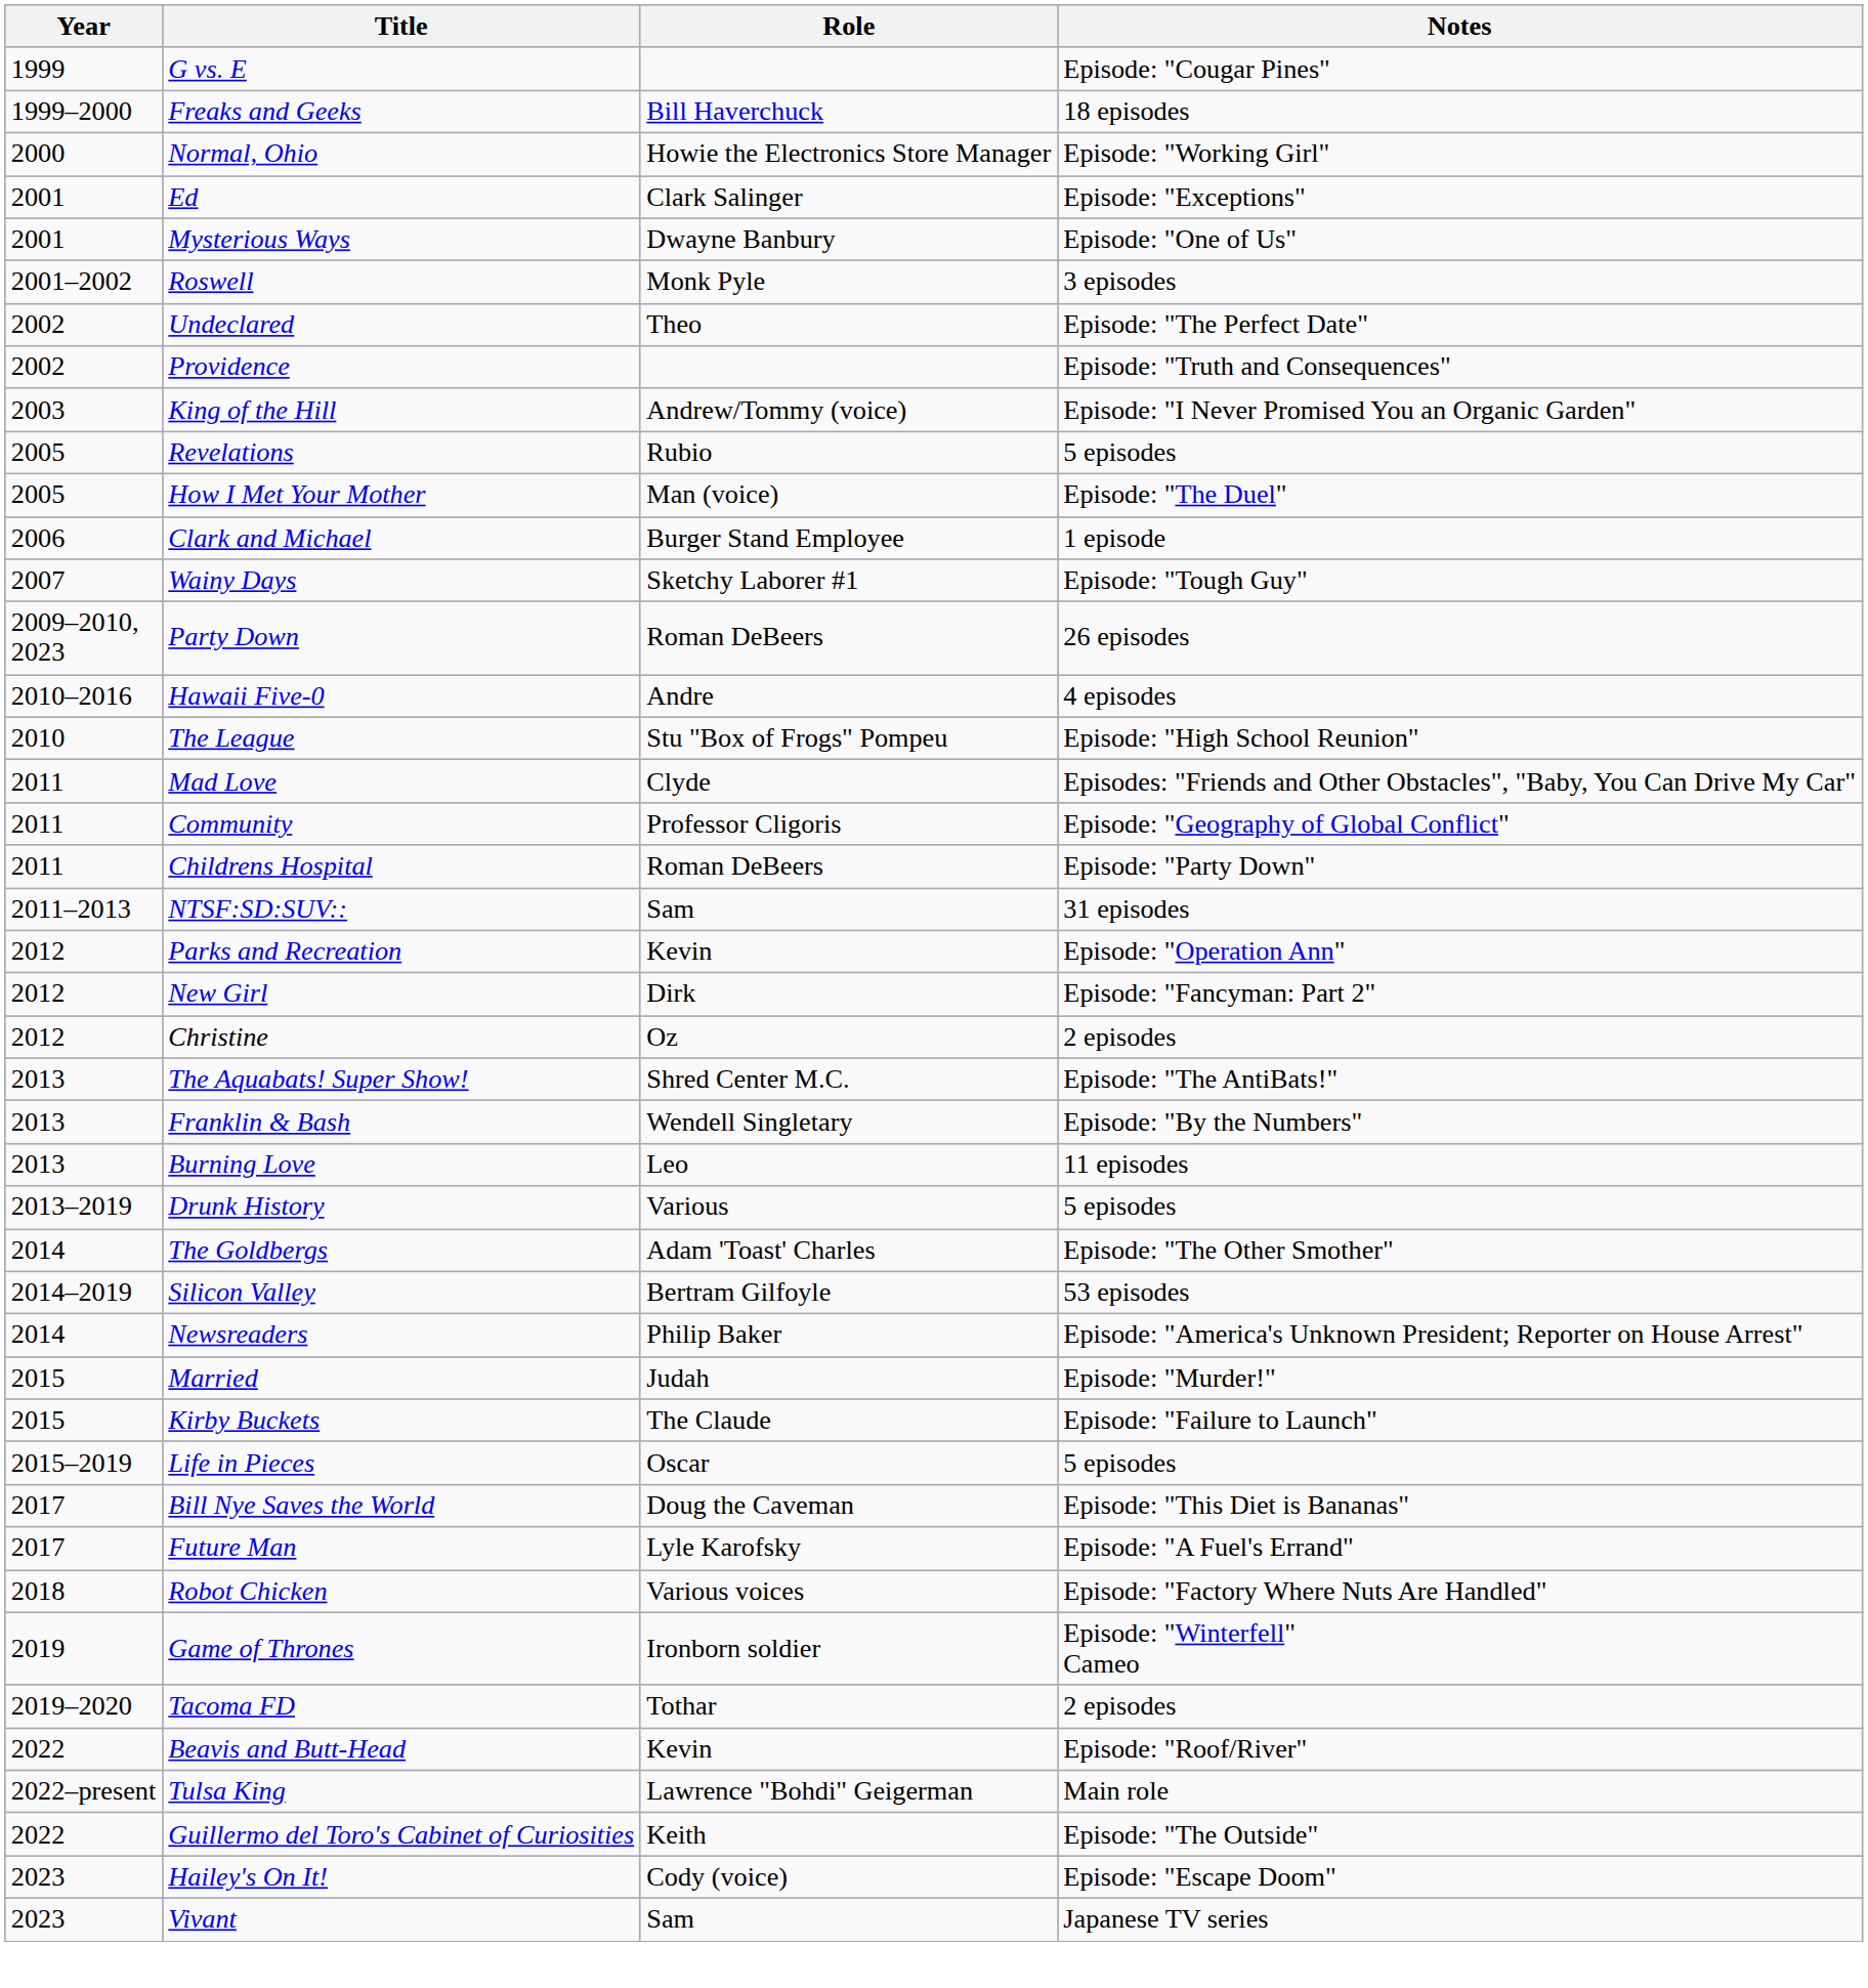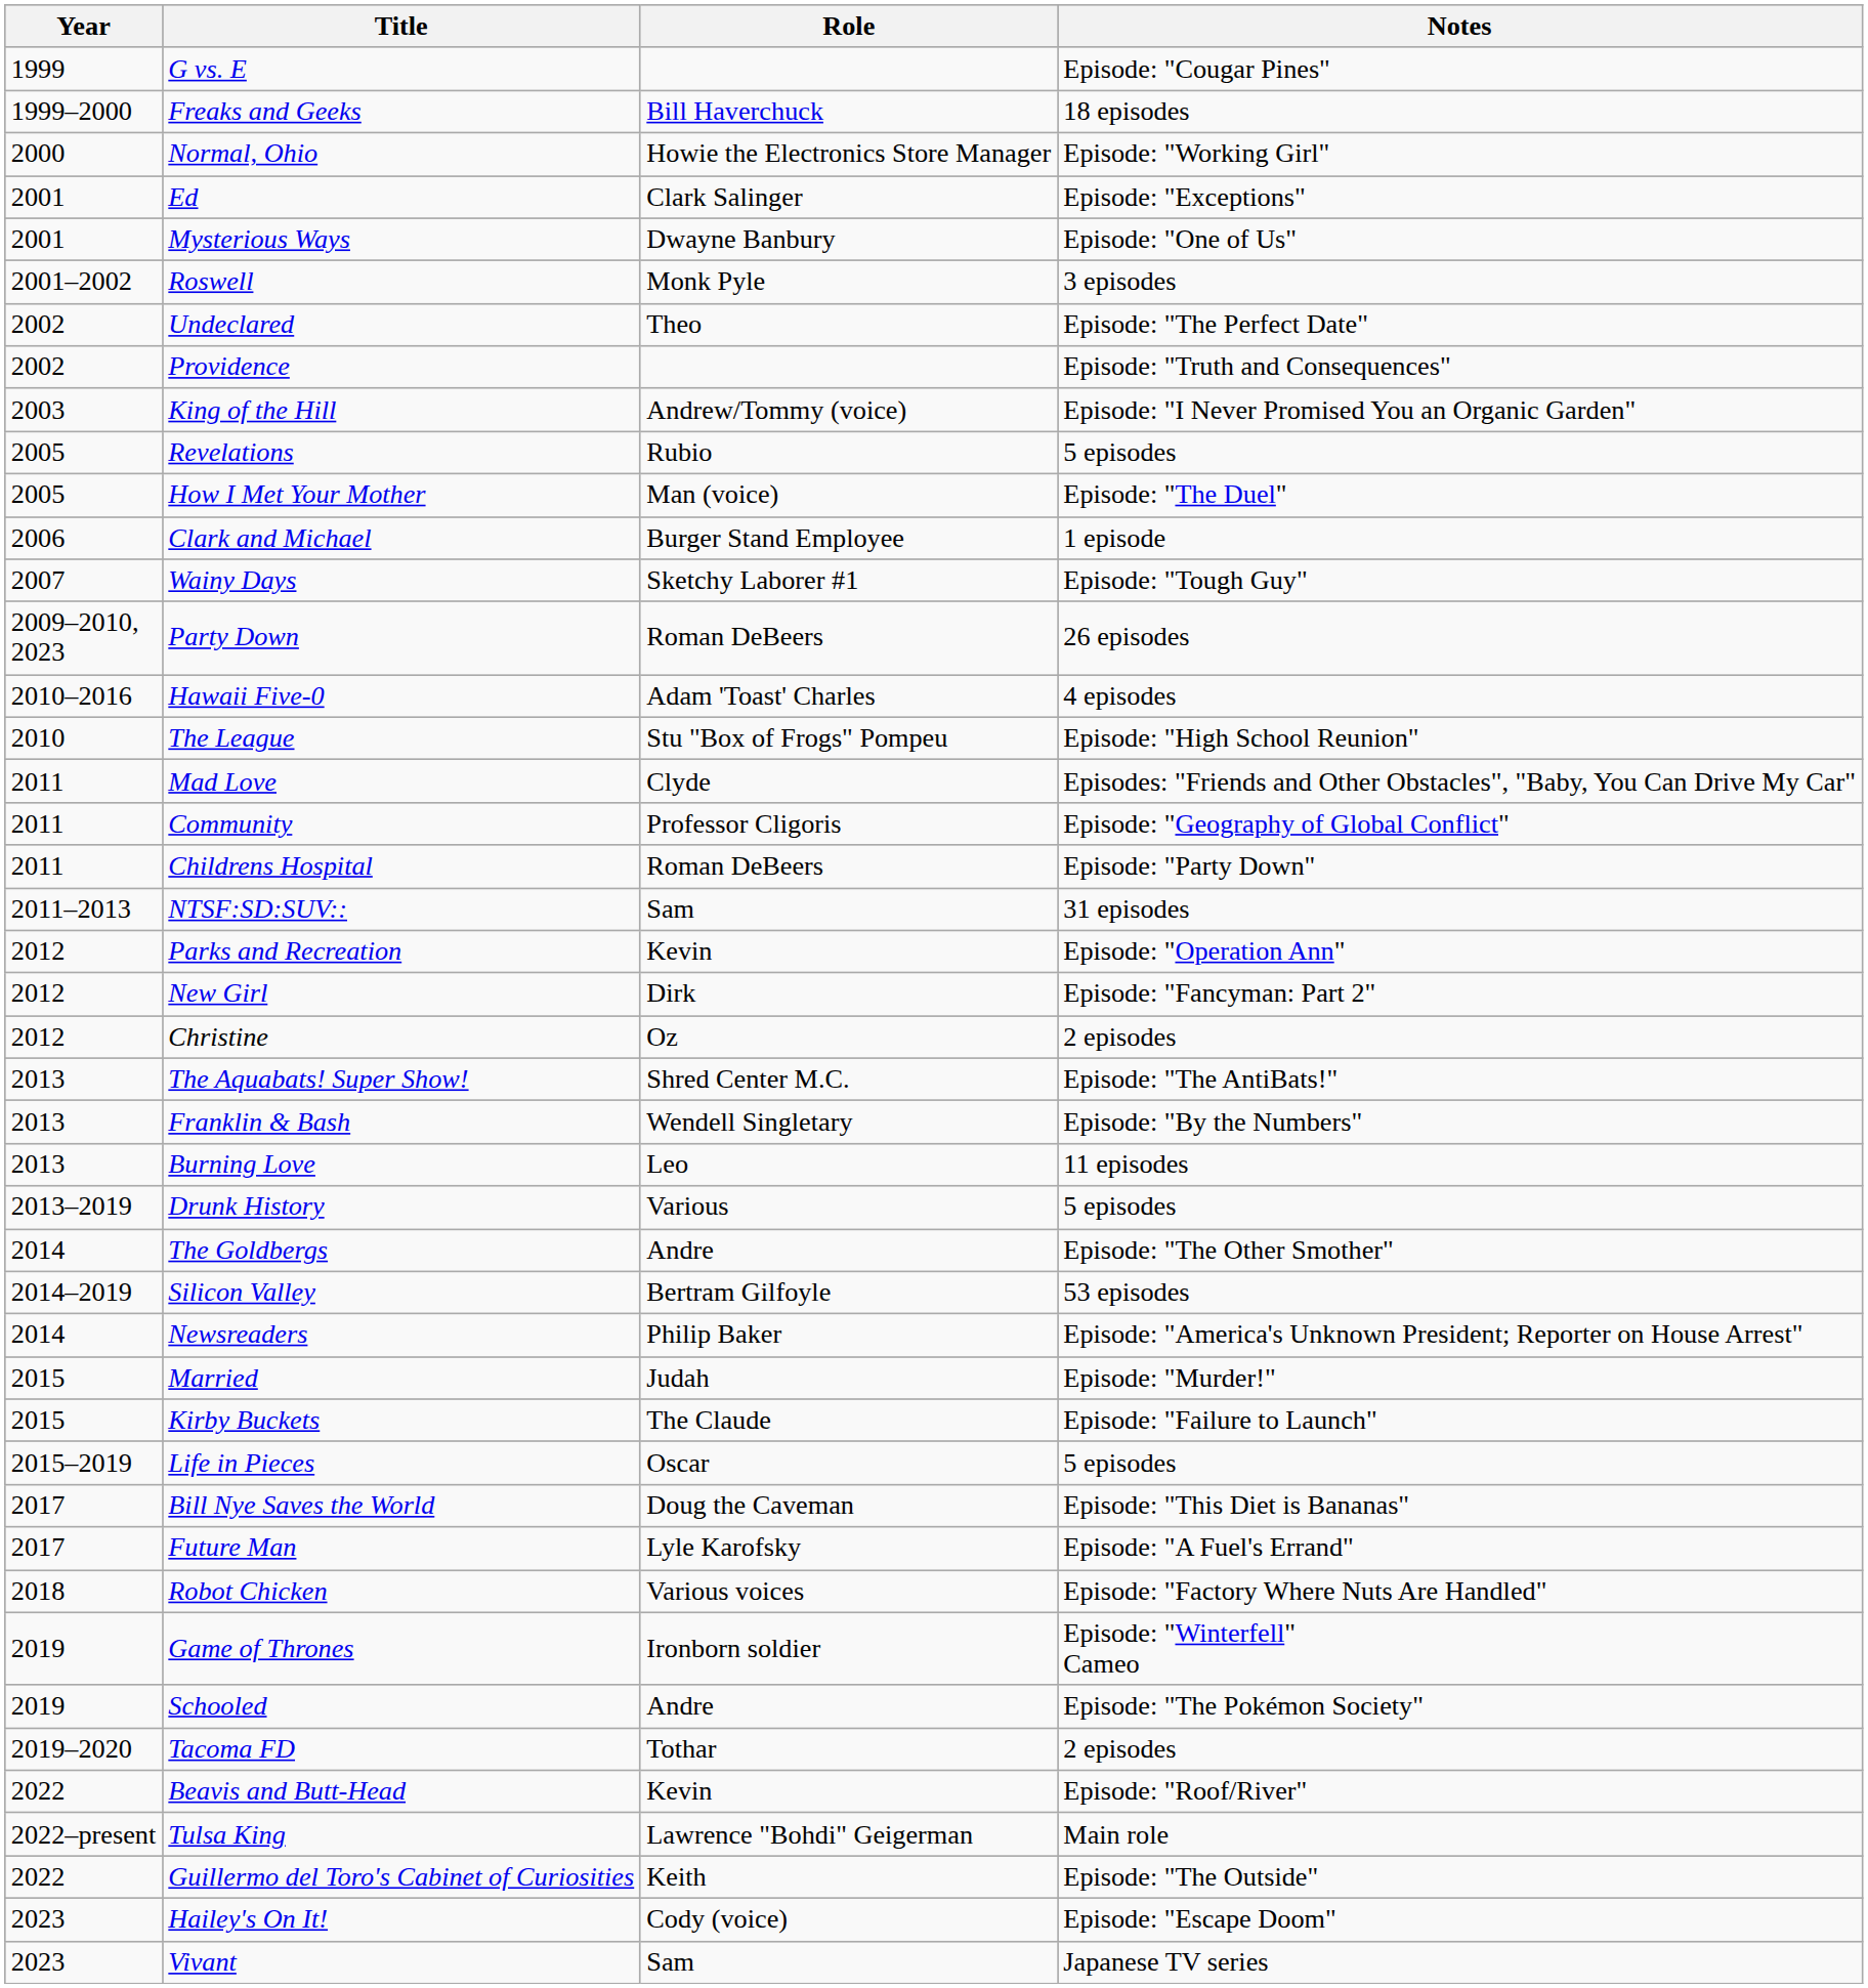Hawaii Five-0 | Role: Andre -> Adam 'Toast' Charles
The Goldbergs | Role: Adam 'Toast' Charles -> Andre
+ row: 2019 | Schooled | Andre | Episode: "The Pokémon Society"
